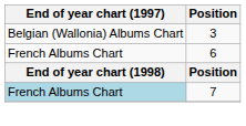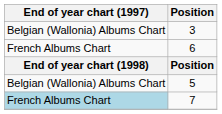+ row: Belgian (Wallonia) Albums Chart | 5
